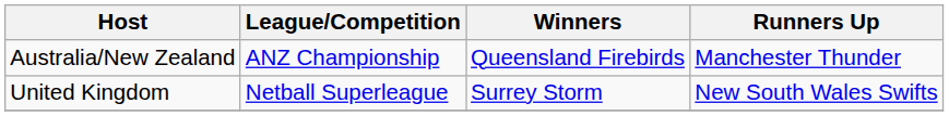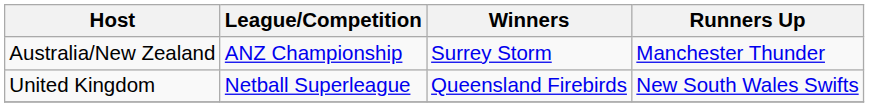Australia/New Zealand | Winners: Queensland Firebirds -> Surrey Storm
United Kingdom | Winners: Surrey Storm -> Queensland Firebirds
